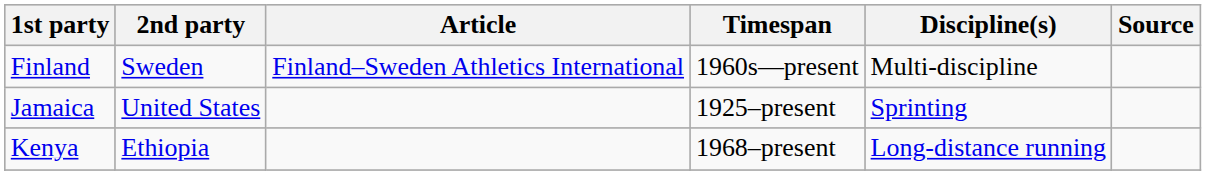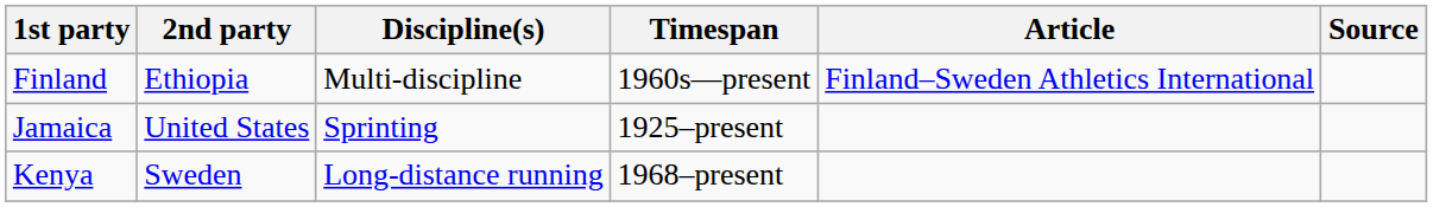columns swapped: Discipline(s) <-> Article
Finland | 2nd party: Sweden -> Ethiopia
Kenya | 2nd party: Ethiopia -> Sweden
